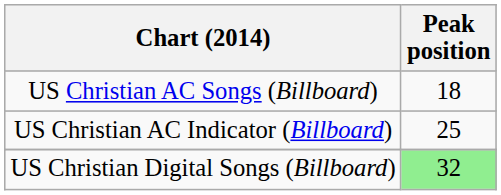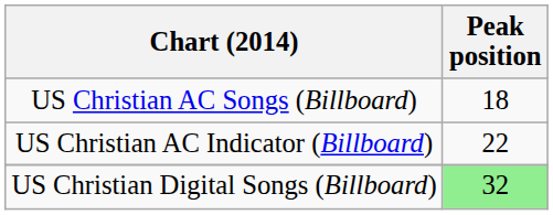US Christian AC Indicator (Billboard) | Peak position: 25 -> 22
